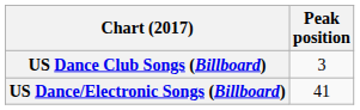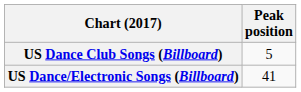US Dance Club Songs (Billboard) | Peak position: 3 -> 5
